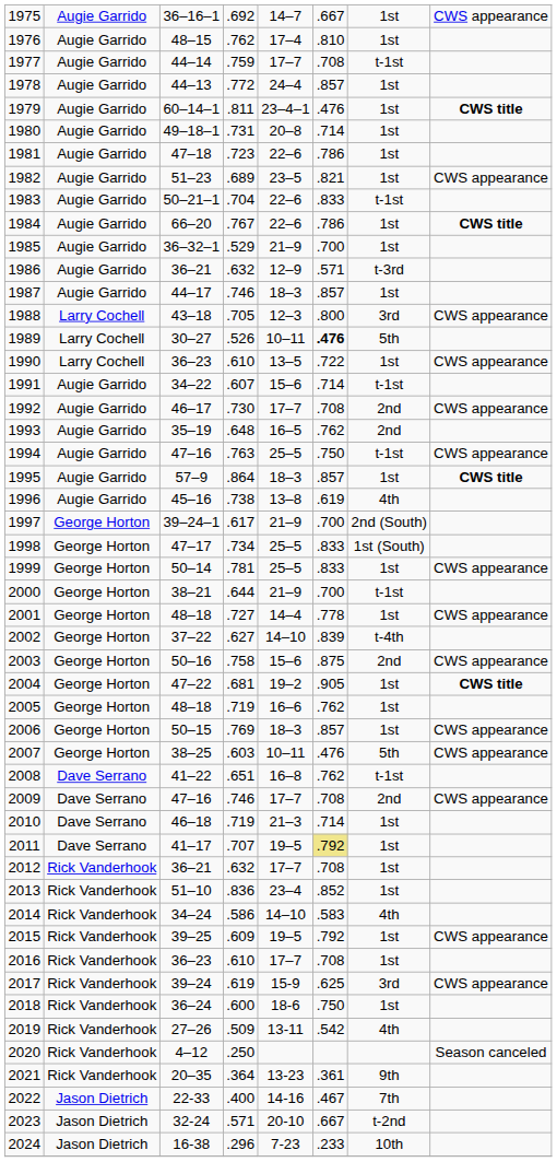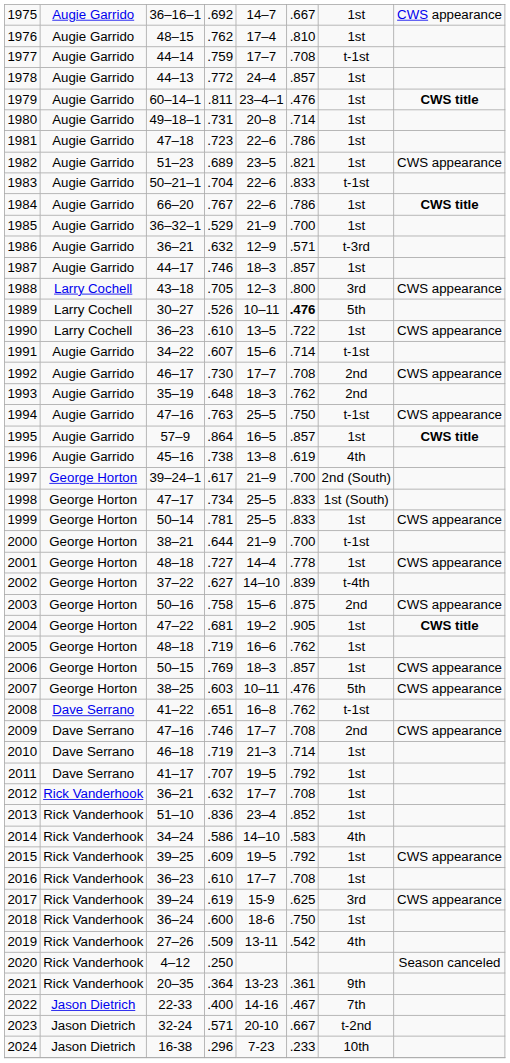1993 | column 5: 16–5 -> 18–3
1995 | column 5: 18–3 -> 16–5
2011 | column 6: khaki background -> no background
